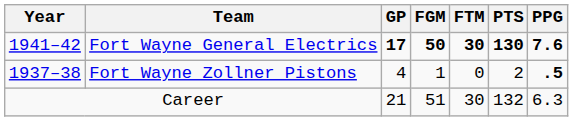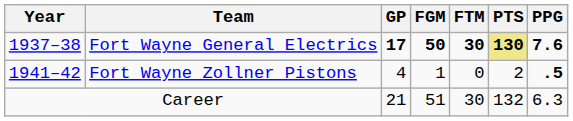Fort Wayne General Electrics | Year: 1941–42 -> 1937–38
Fort Wayne General Electrics | PTS: no background -> khaki background
Fort Wayne Zollner Pistons | Year: 1937–38 -> 1941–42
